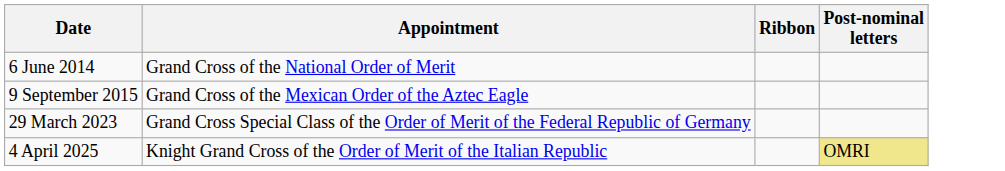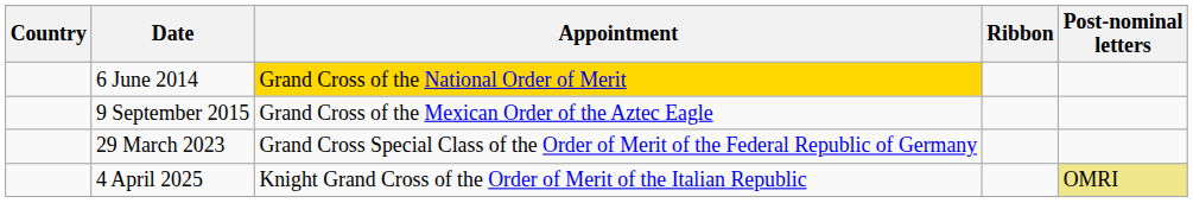+ column: Country
6 June 2014 | Appointment: no background -> gold background
